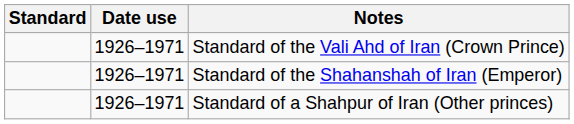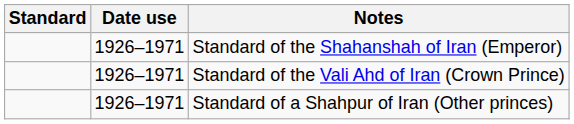rows swapped: Standard of the Shahanshah of Iran (Emperor) <-> Standard of the Vali Ahd of Iran (Crown Prince)
